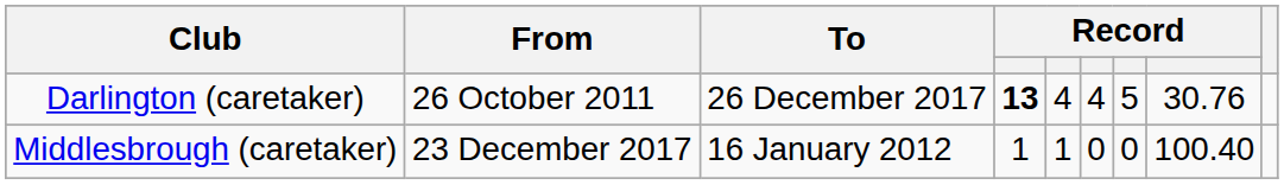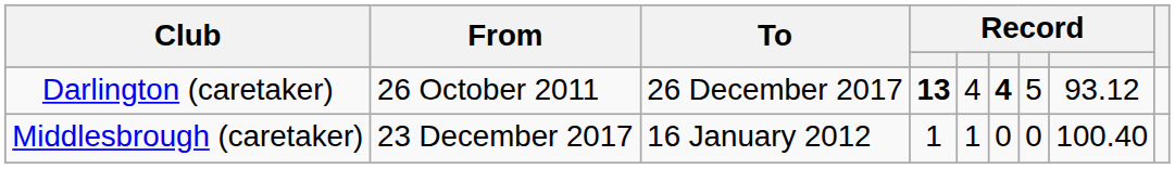Darlington (caretaker) | column 6: normal -> bold
Darlington (caretaker) | column 8: 30.76 -> 93.12
